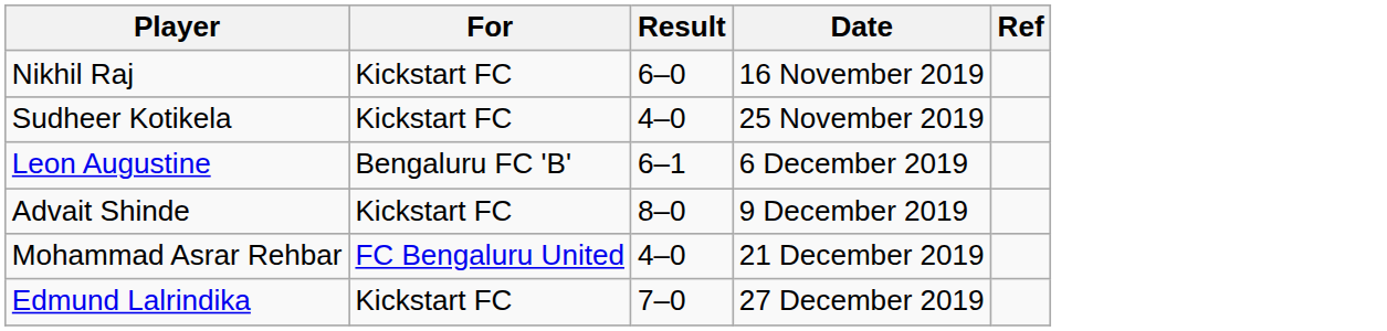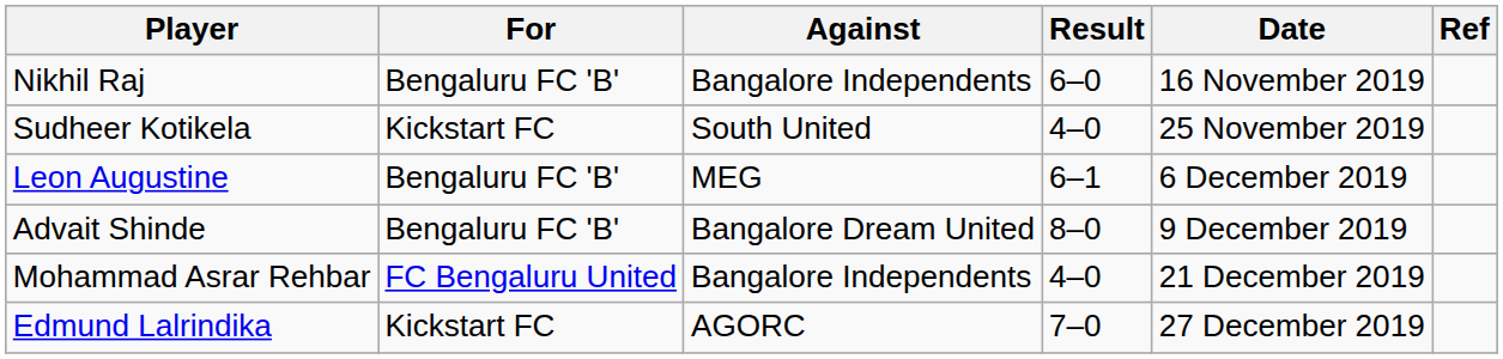+ column: Against | Bangalore Independents | South United | MEG | Bangalore Dream United | Bangalore Independents | AGORC
Nikhil Raj | For: Kickstart FC -> Bengaluru FC 'B'
Advait Shinde | For: Kickstart FC -> Bengaluru FC 'B'
